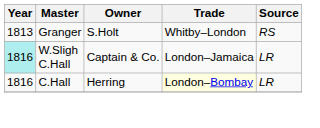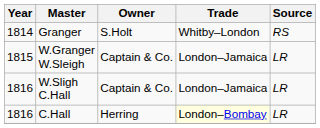Granger | Year: 1813 -> 1814
+ row: 1815 | W.Granger W.Sleigh | Captain & Co. | London–Jamaica | LR
W.Sligh C.Hall | Year: paleturquoise background -> no background
